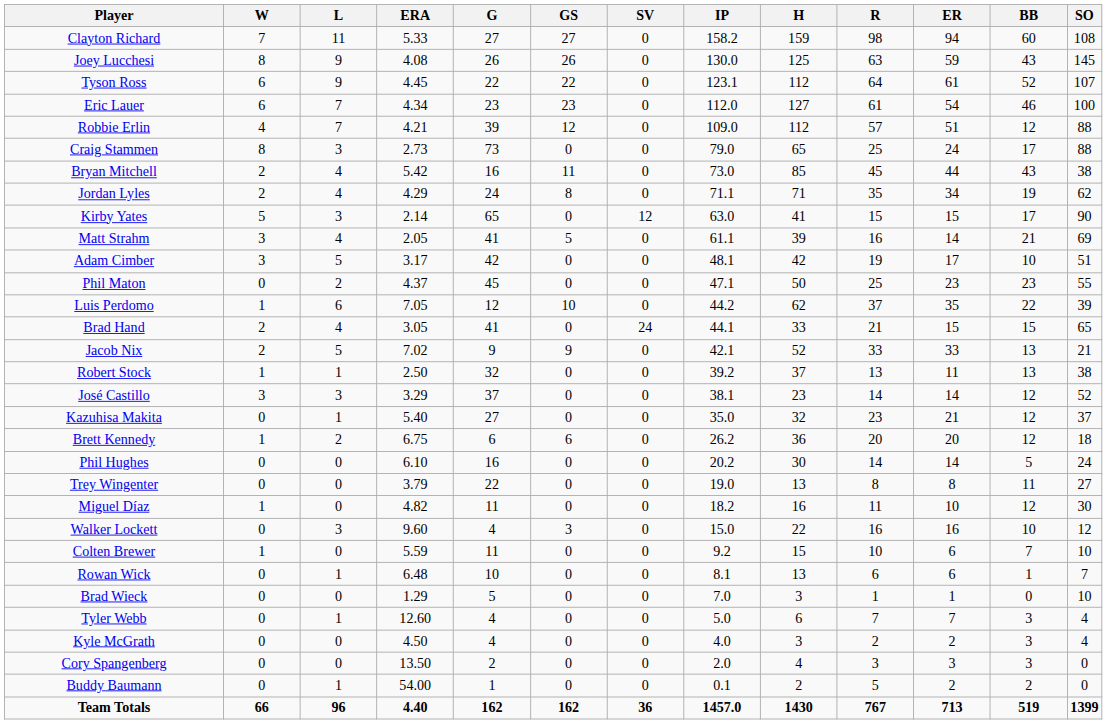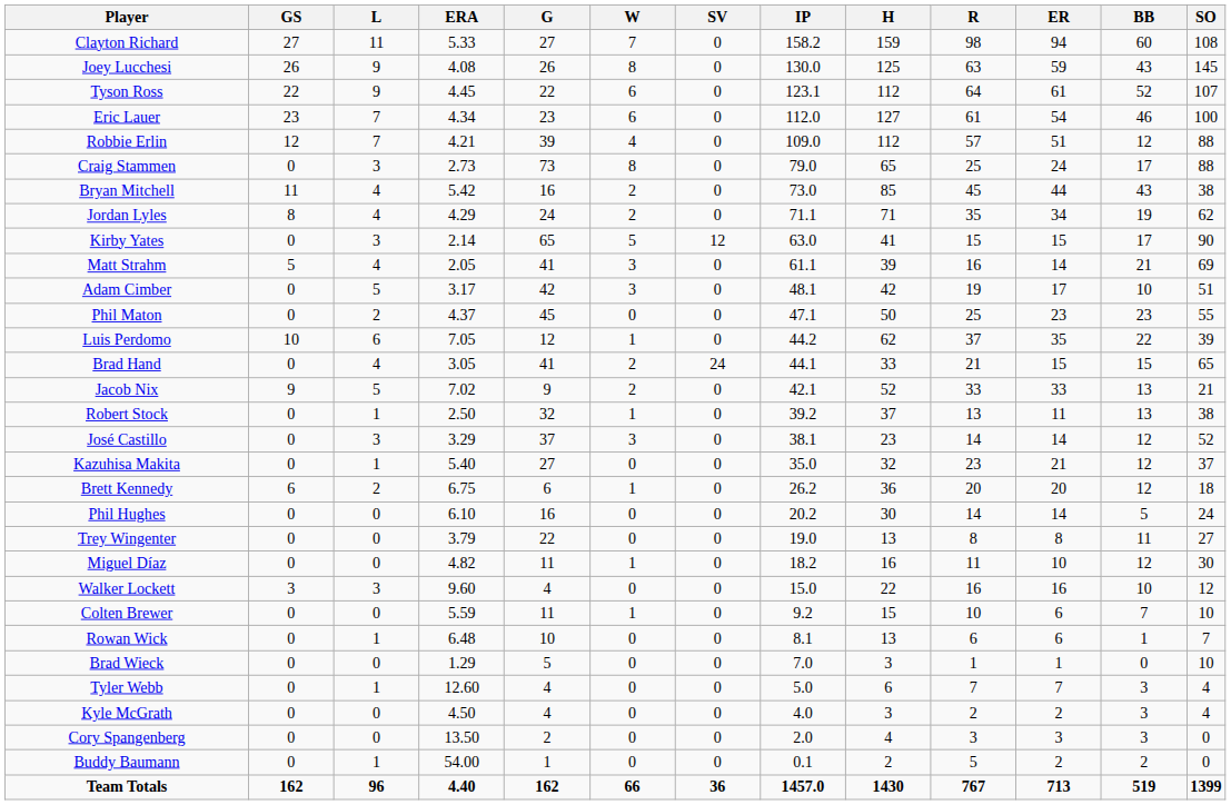columns swapped: W <-> GS
